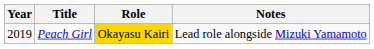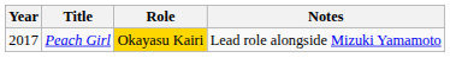Peach Girl | Year: 2019 -> 2017
